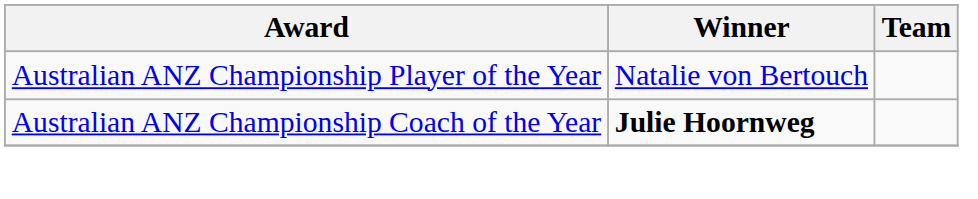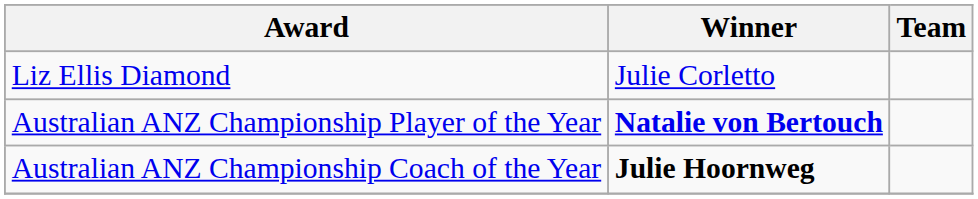+ row: Liz Ellis Diamond | Julie Corletto
Australian ANZ Championship Player of the Year | Winner: normal -> bold
